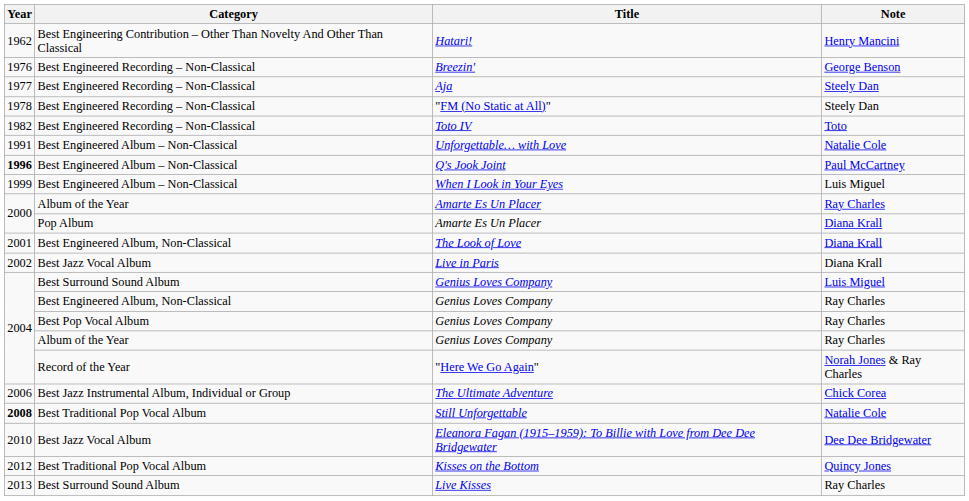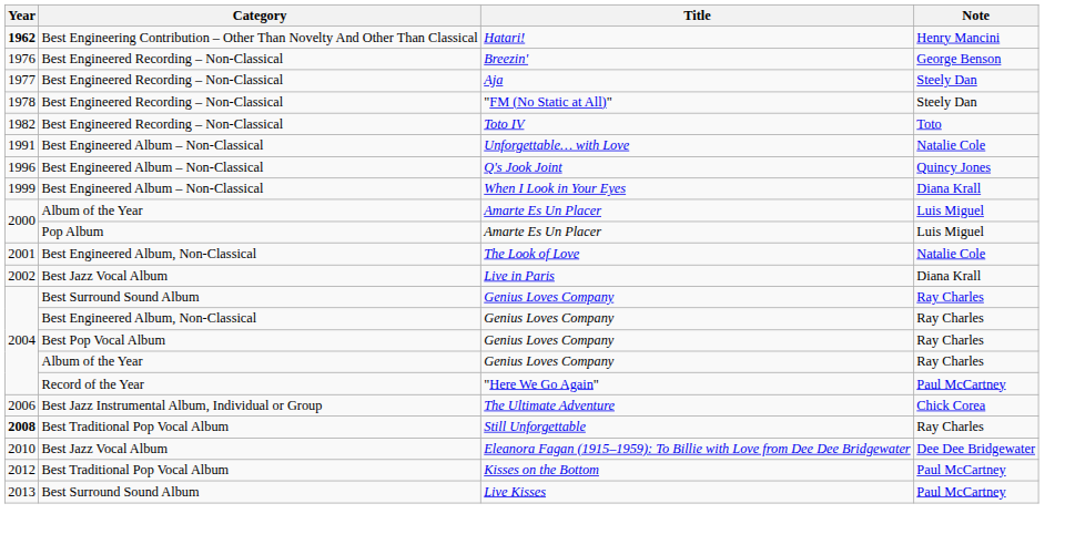Hatari! | Year: normal -> bold
Q's Jook Joint | Year: bold -> normal
Q's Jook Joint | Note: Paul McCartney -> Quincy Jones
When I Look in Your Eyes | Note: Luis Miguel -> Diana Krall
Album of the Year / Amarte Es Un Placer | Note: Ray Charles -> Luis Miguel
Pop Album / Amarte Es Un Placer | Note: Diana Krall -> Luis Miguel
The Look of Love | Note: Diana Krall -> Natalie Cole
Best Surround Sound Album / Genius Loves Company | Note: Luis Miguel -> Ray Charles
"Here We Go Again" | Note: Norah Jones & Ray Charles -> Paul McCartney
Still Unforgettable | Note: Natalie Cole -> Ray Charles
Kisses on the Bottom | Note: Quincy Jones -> Paul McCartney
Live Kisses | Note: Ray Charles -> Paul McCartney
